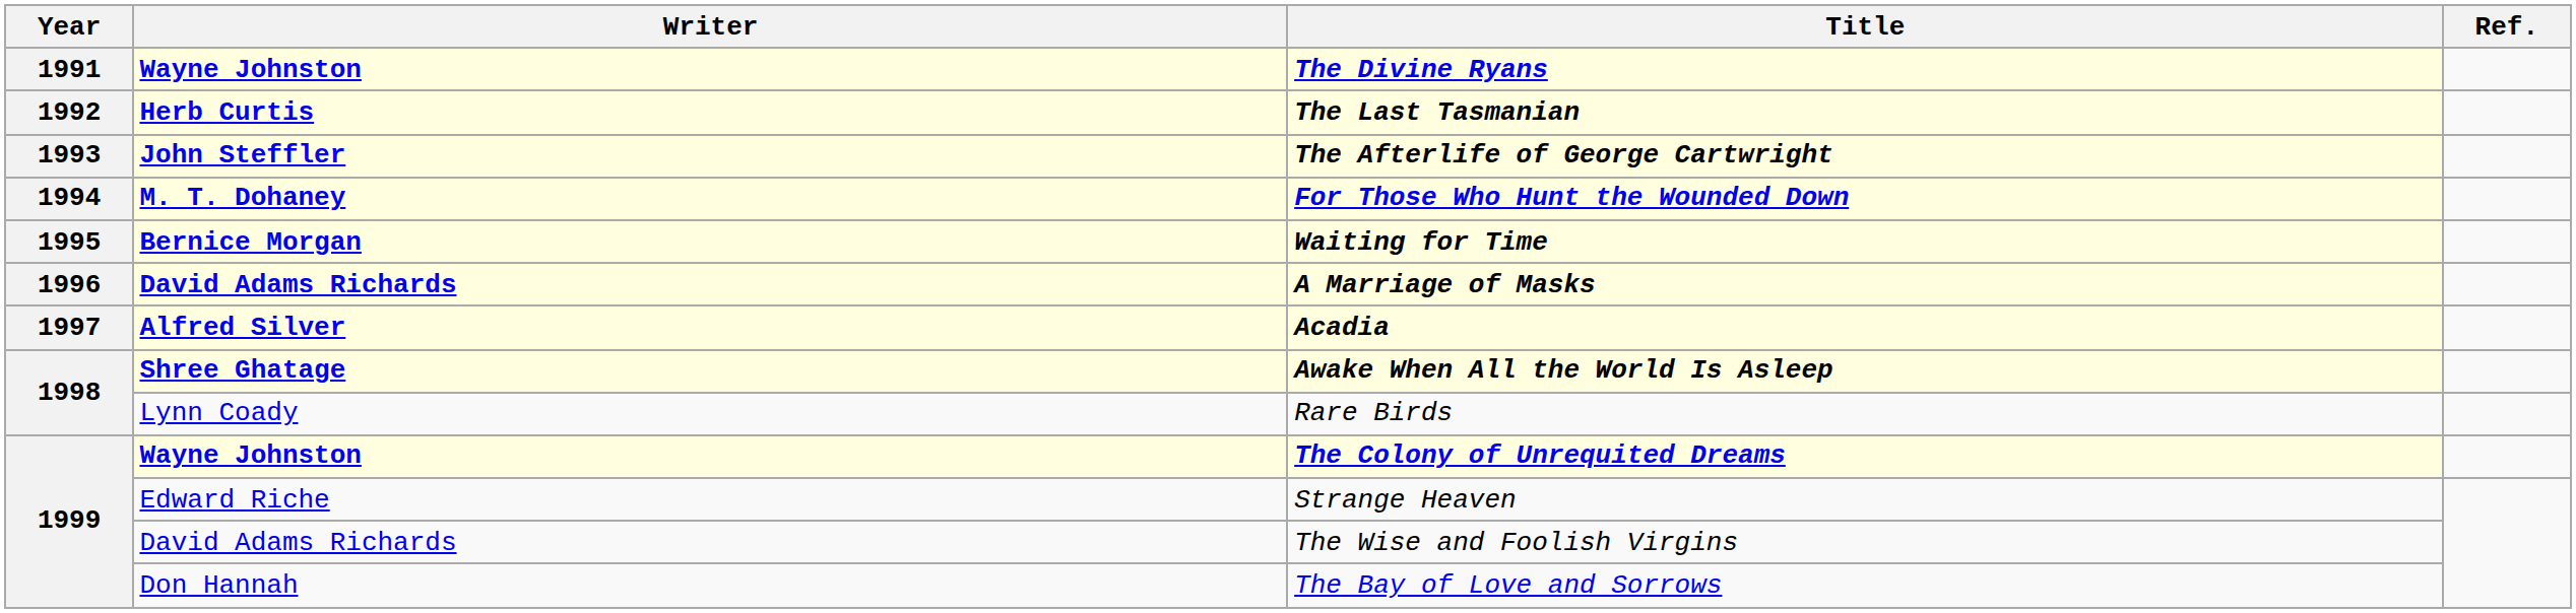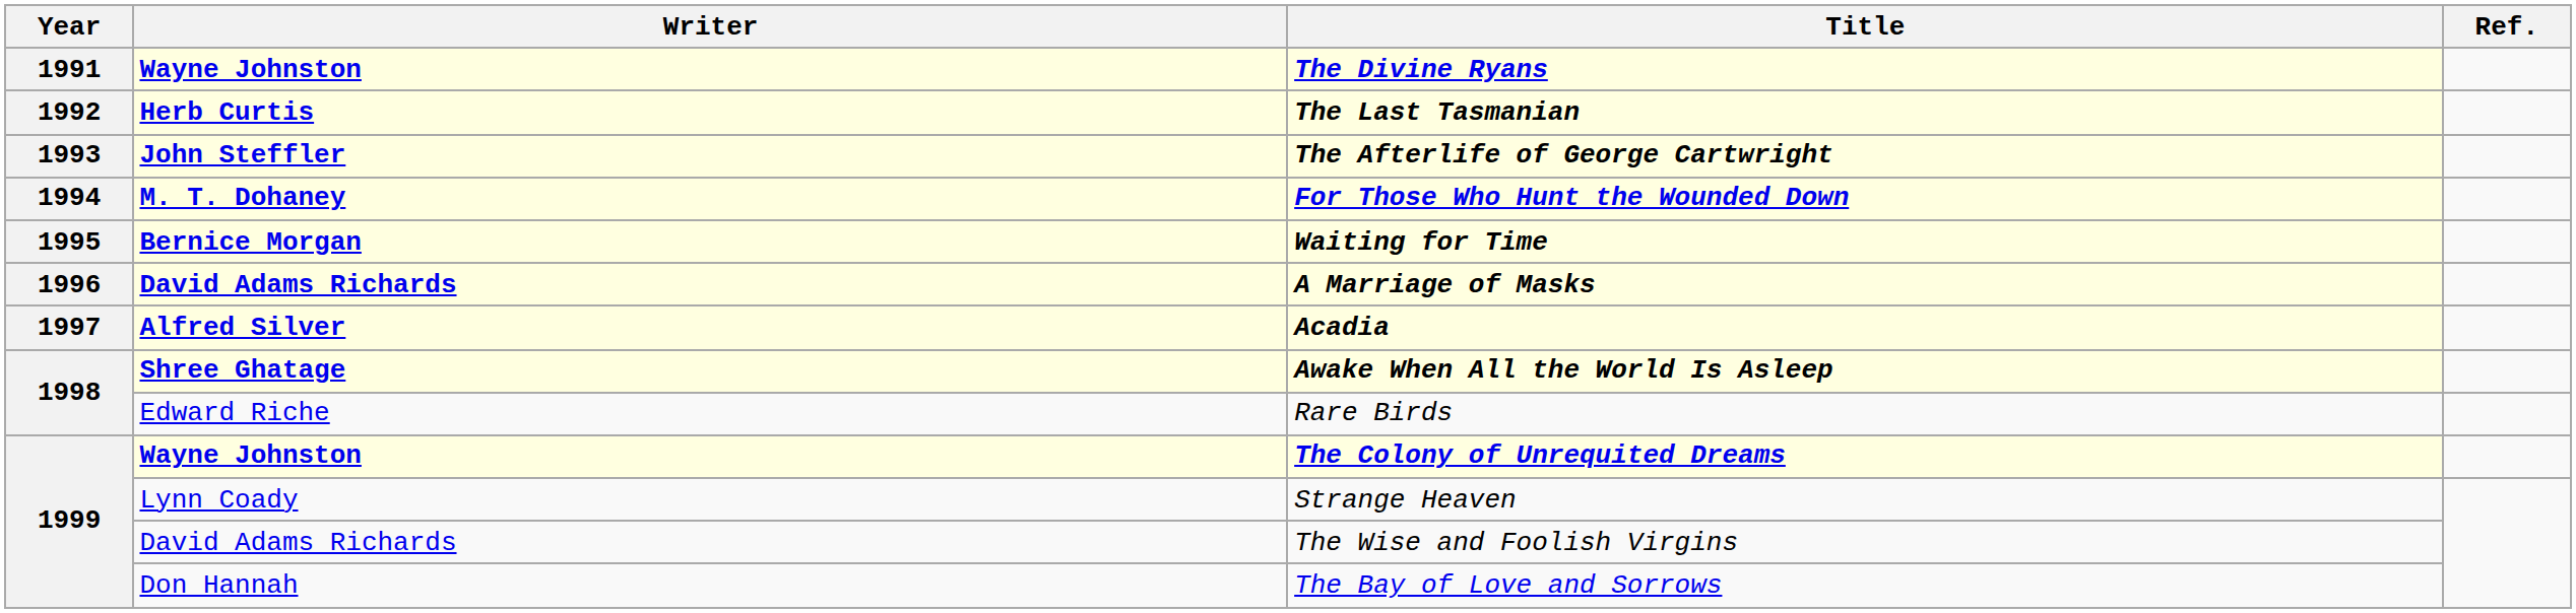Rare Birds | Writer: Lynn Coady -> Edward Riche
Strange Heaven | Writer: Edward Riche -> Lynn Coady
